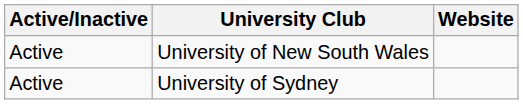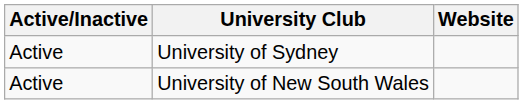rows swapped: University of Sydney <-> University of New South Wales
